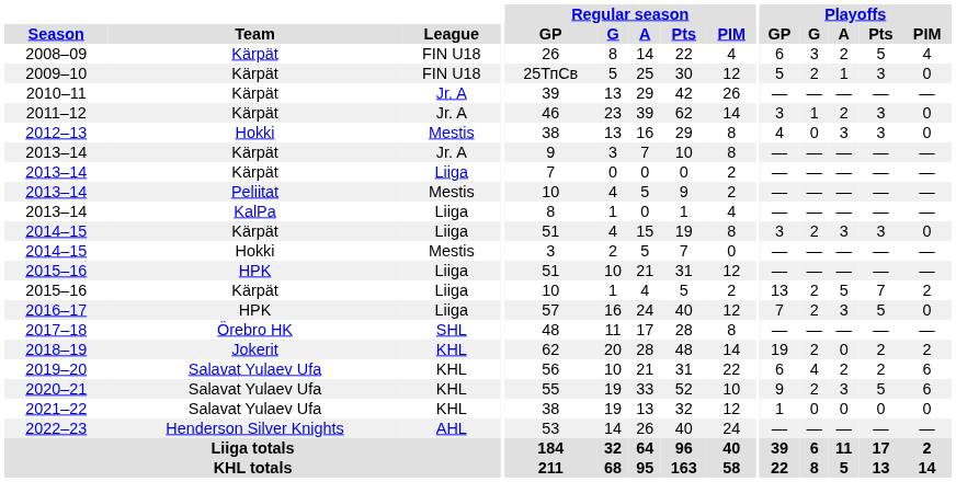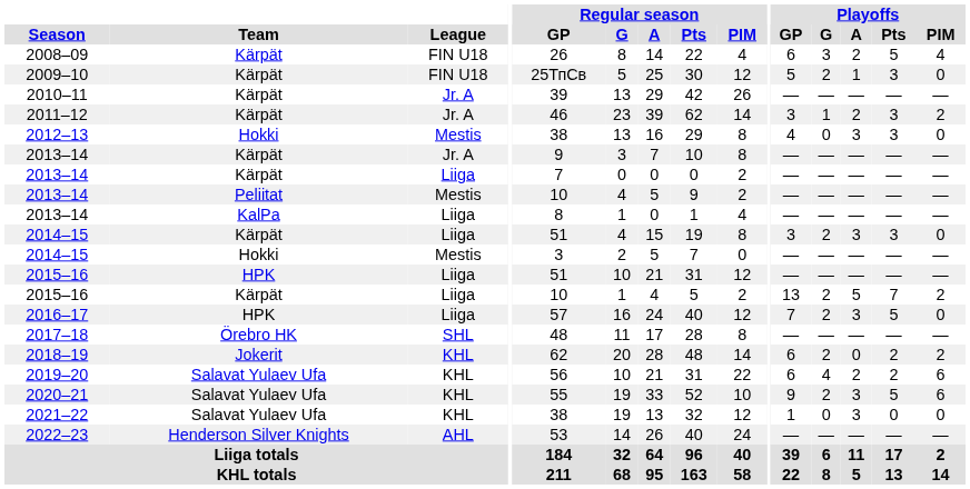2011–12 | Playoffs / PIM: 0 -> 2
2018–19 | Playoffs / GP: 19 -> 6
2021–22 | Playoffs / A: 0 -> 3
